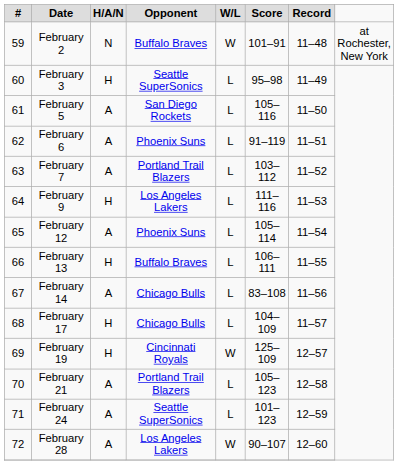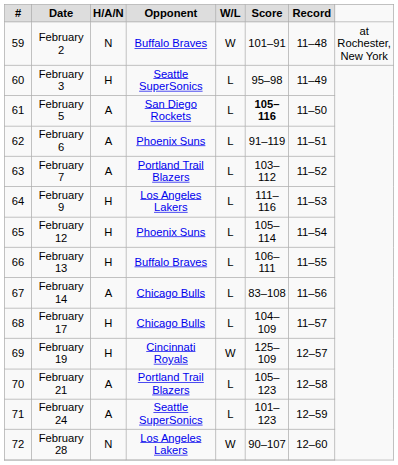February 5 | Score: normal -> bold
February 12 | H/A/N: A -> H
February 28 | H/A/N: A -> N
